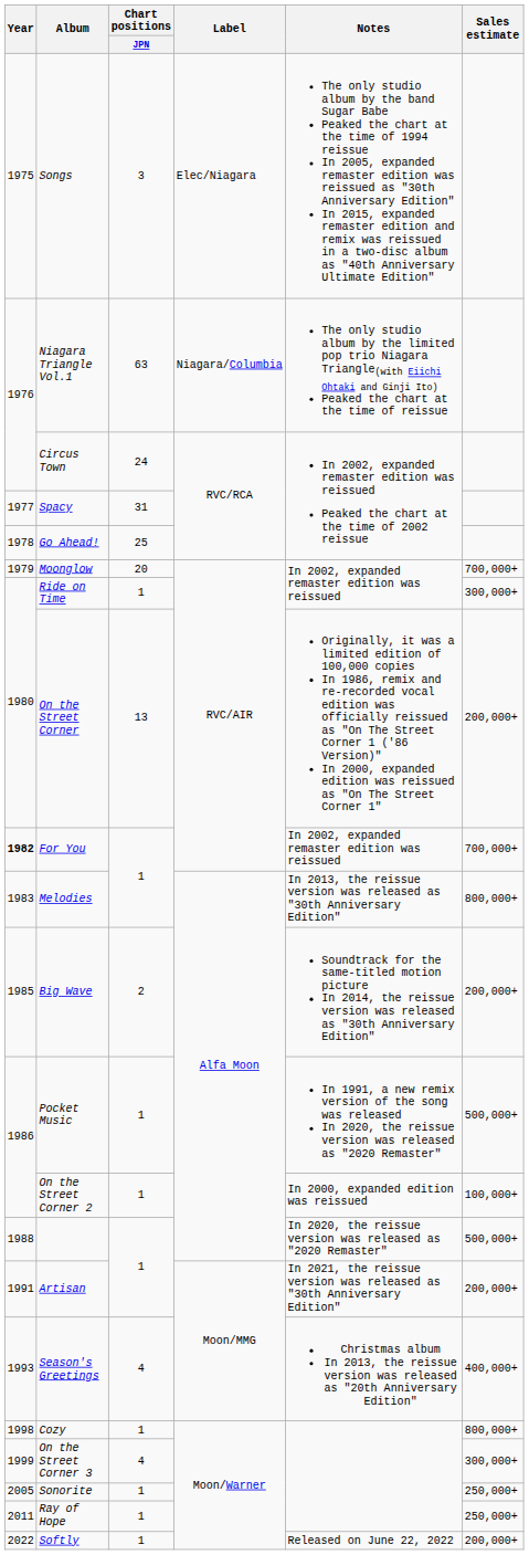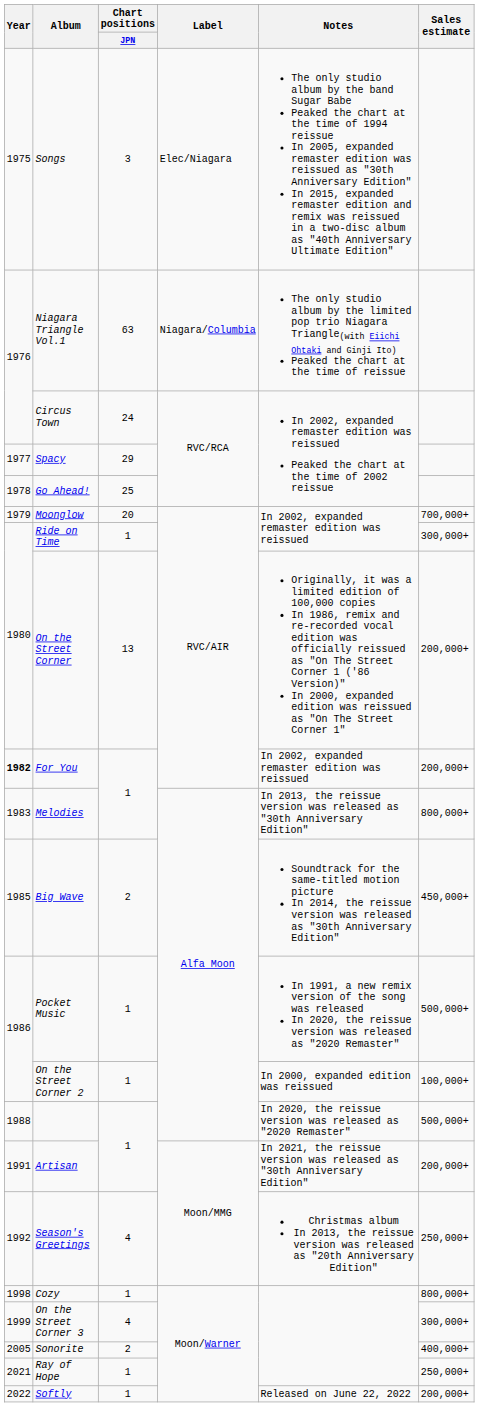Spacy | Chart positions / JPN: 31 -> 29
For You | Sales estimate: 700,000+ -> 200,000+
Big Wave | Sales estimate: 200,000+ -> 450,000+
Season's Greetings | Year: 1993 -> 1992
Season's Greetings | Sales estimate: 400,000+ -> 250,000+
Sonorite | Chart positions / JPN: 1 -> 2
Sonorite | Sales estimate: 250,000+ -> 400,000+
Ray of Hope | Year: 2011 -> 2021
